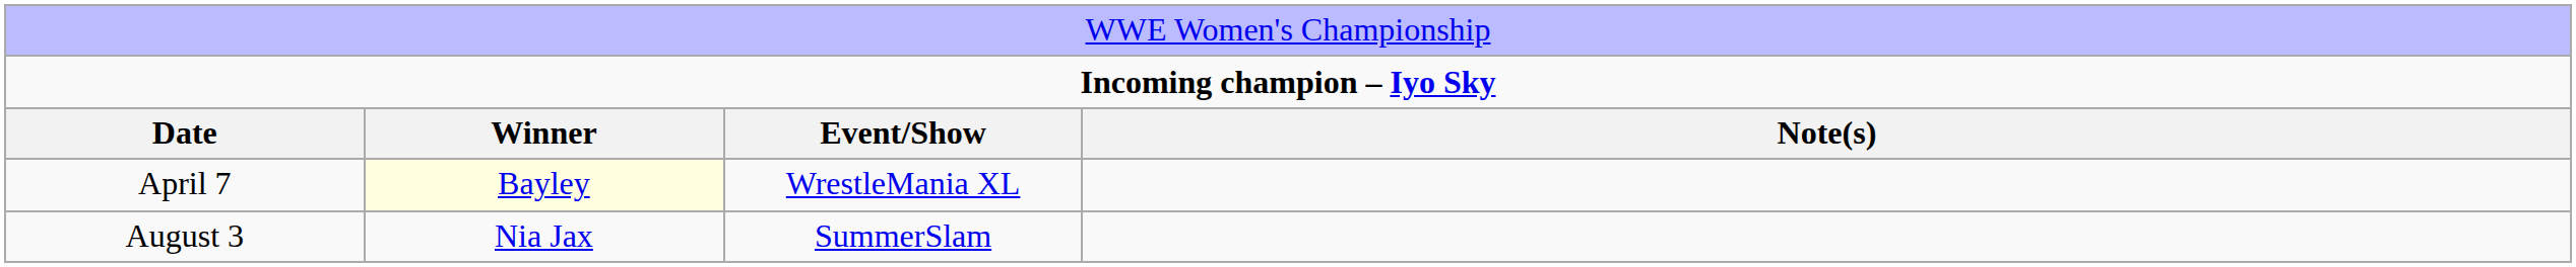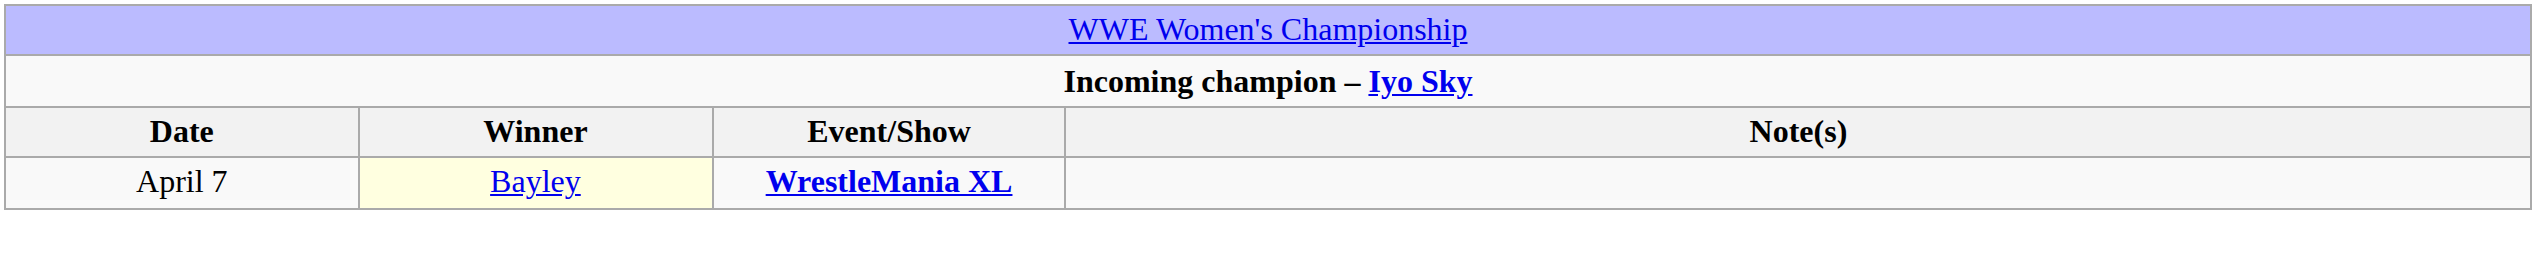April 7 | column 3: normal -> bold
- row: August 3 | Nia Jax | SummerSlam
